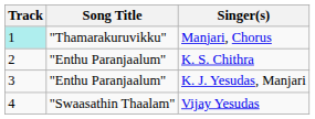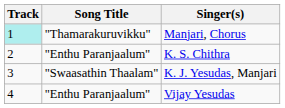K. J. Yesudas, Manjari | Song Title: "Enthu Paranjaalum" -> "Swaasathin Thaalam"
Vijay Yesudas | Song Title: "Swaasathin Thaalam" -> "Enthu Paranjaalum"
